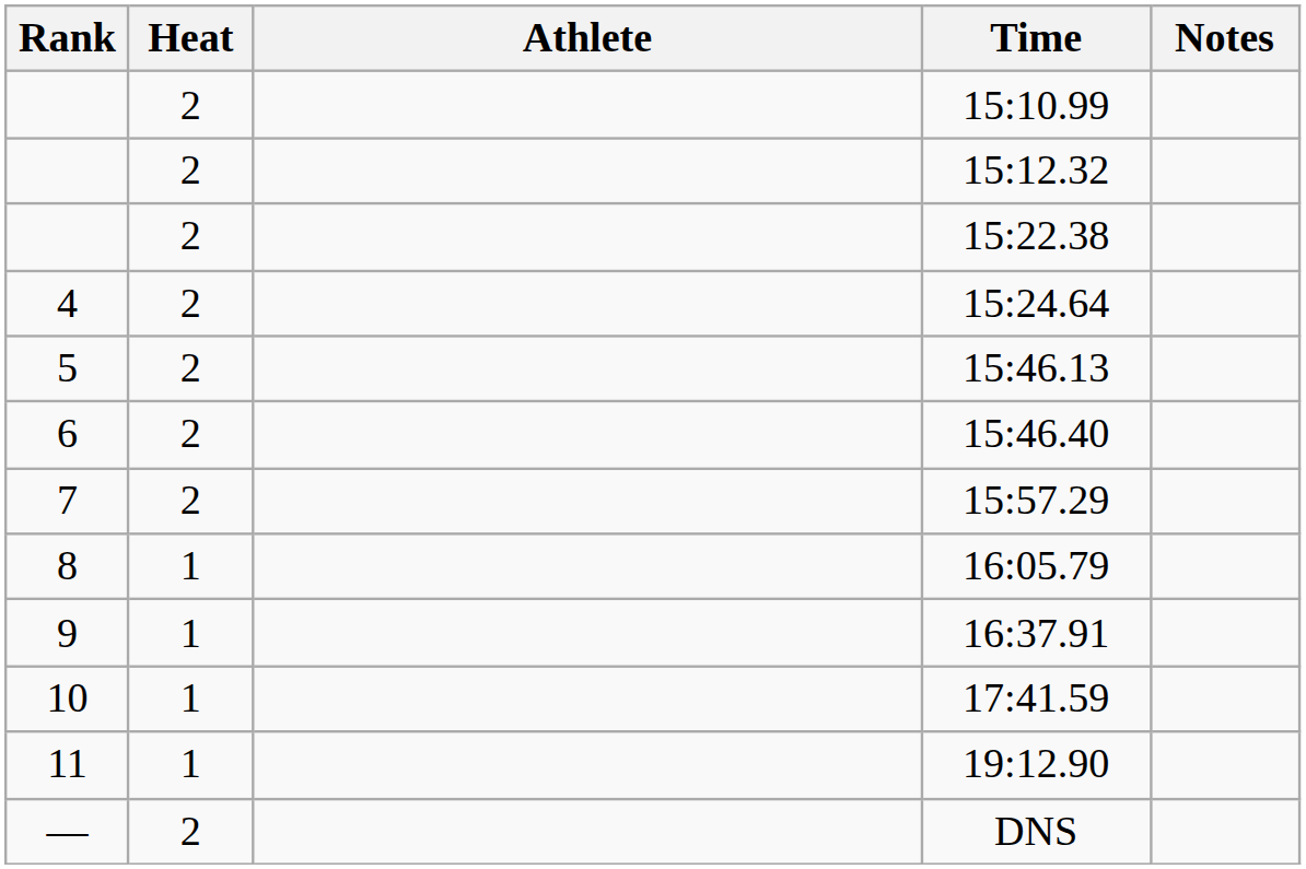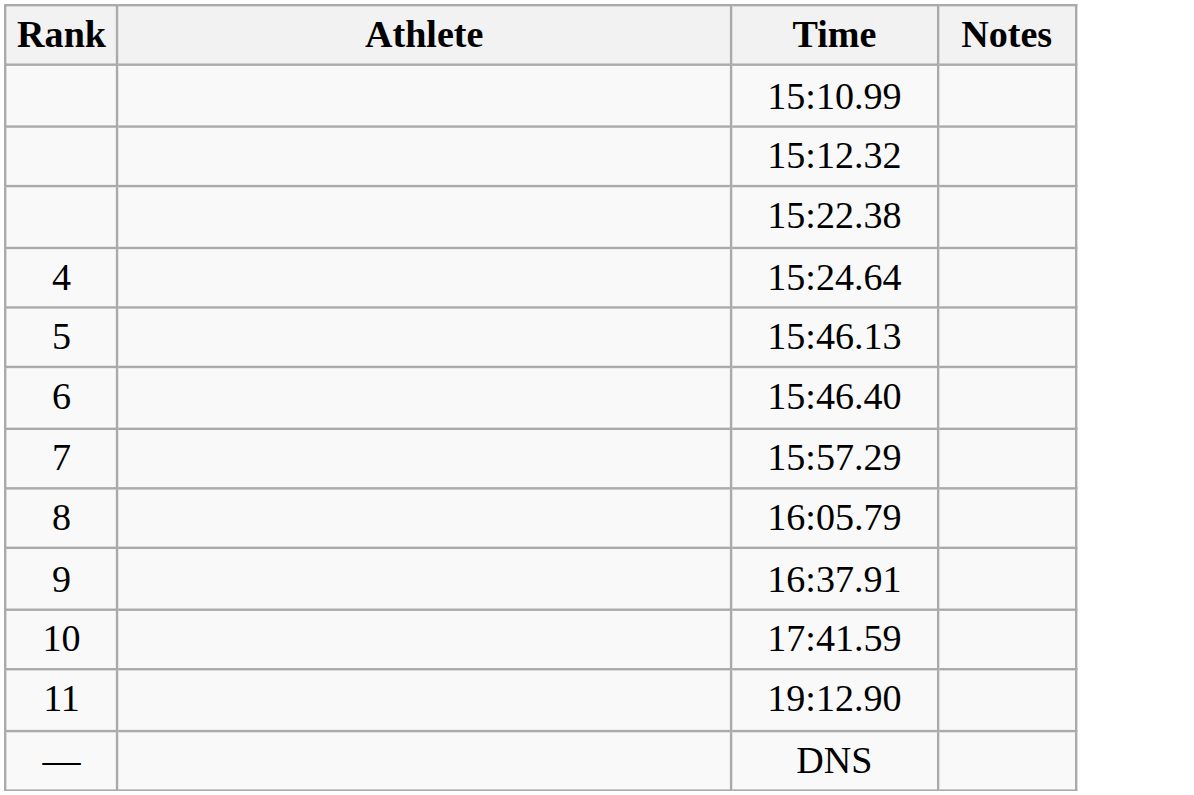- column: Heat | 2 | 2 | 2 | 2 | 2 | 2 | 2 | 1 | 1 | 1 | 1 | 2
